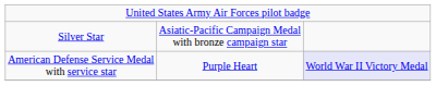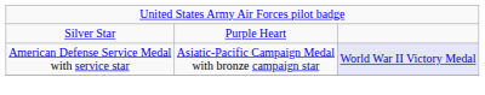Silver Star | column 2: Asiatic-Pacific Campaign Medal with bronze campaign star -> Purple Heart
American Defense Service Medal with service star | column 2: Purple Heart -> Asiatic-Pacific Campaign Medal with bronze campaign star
